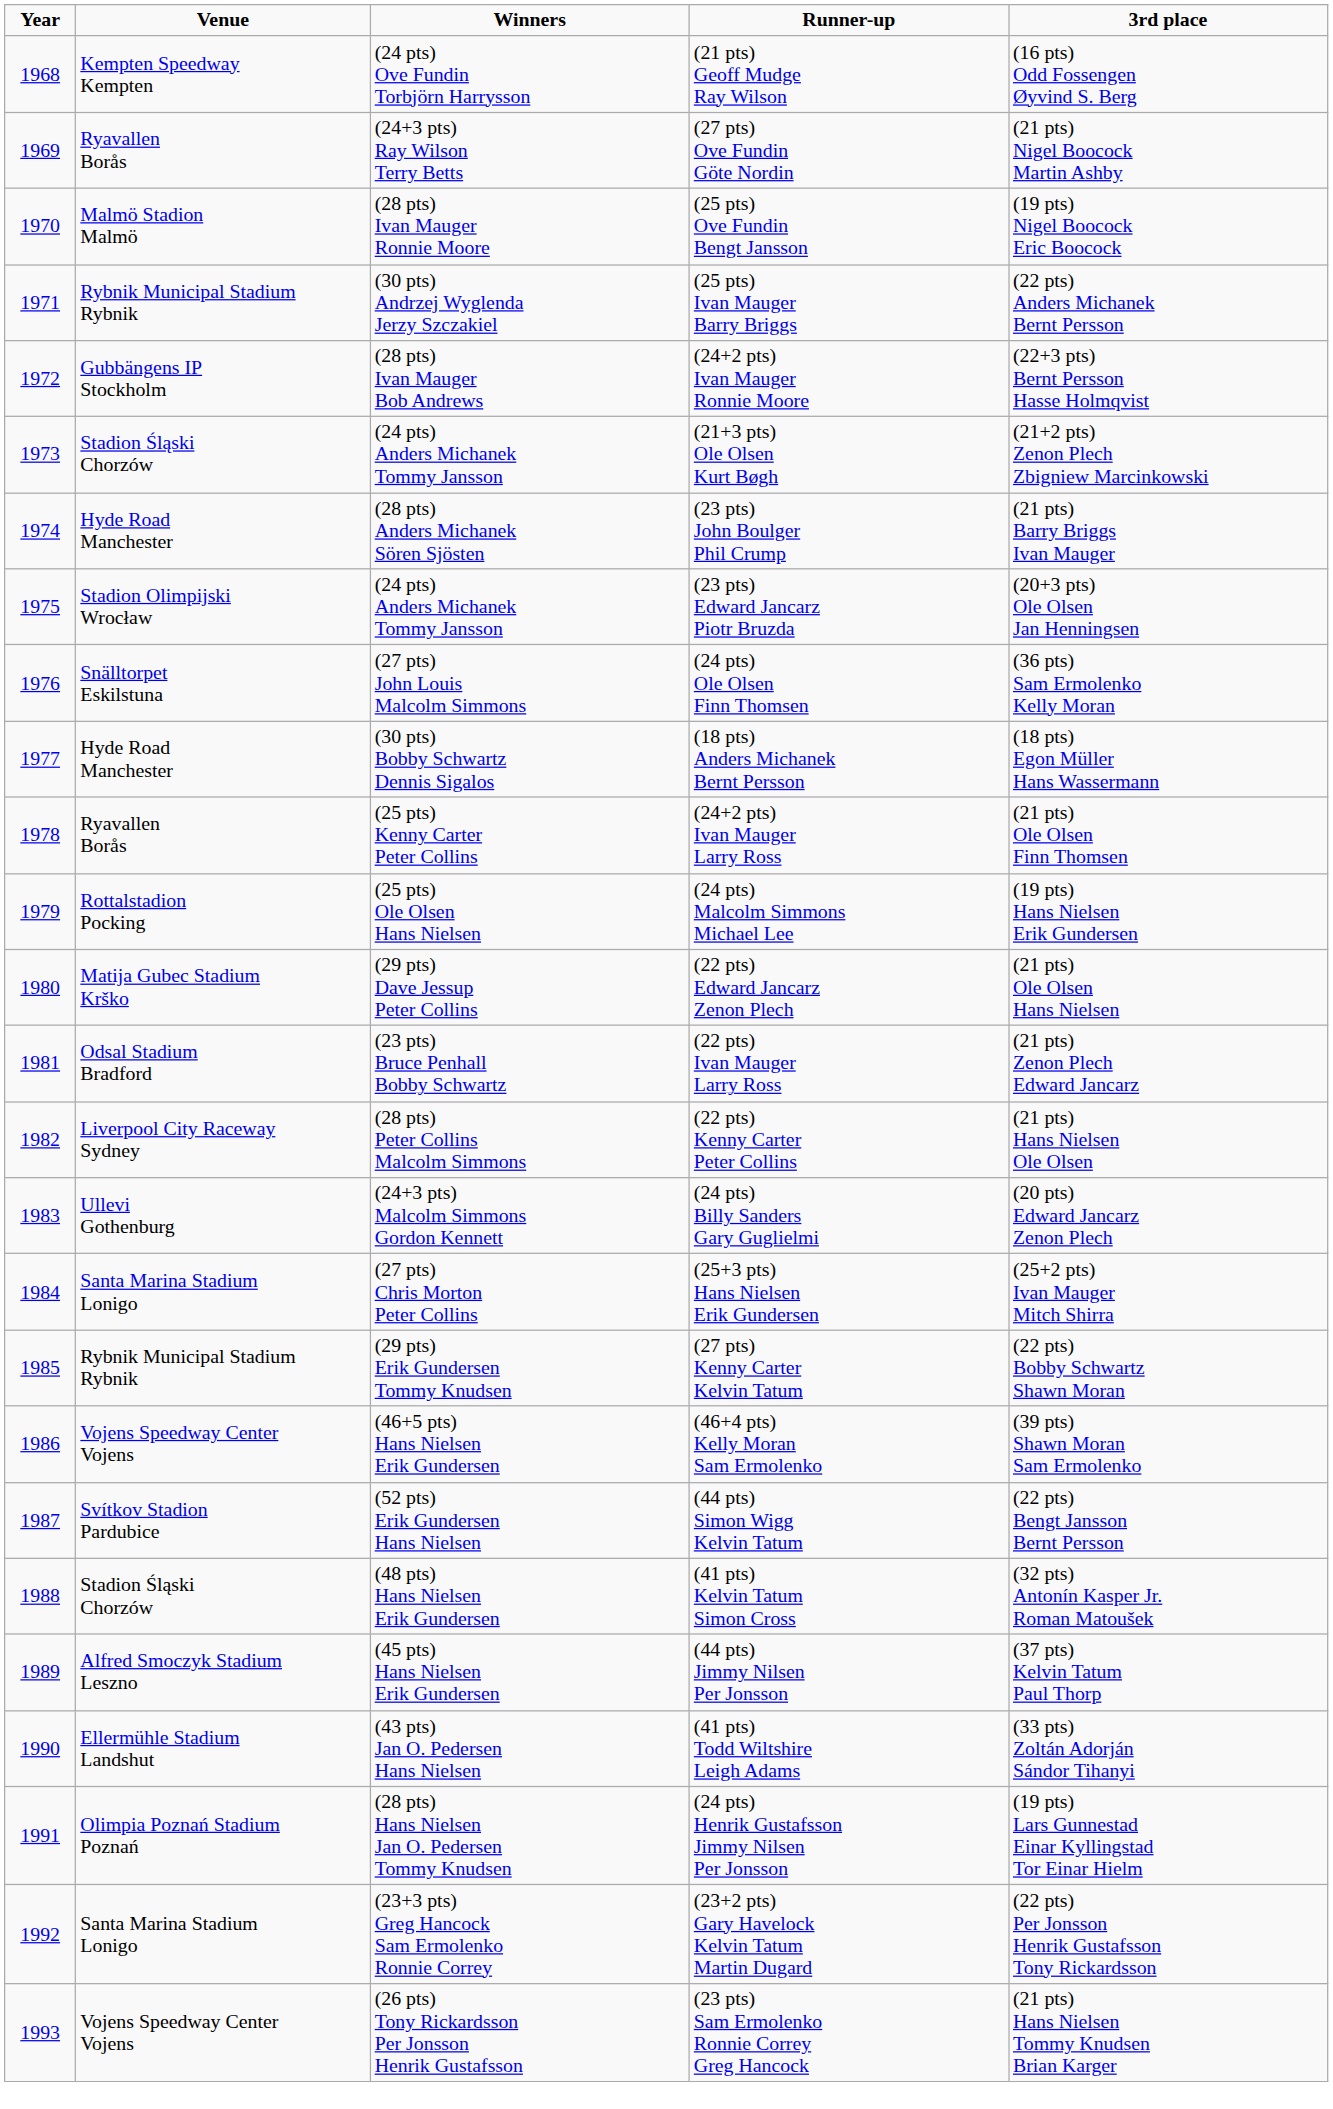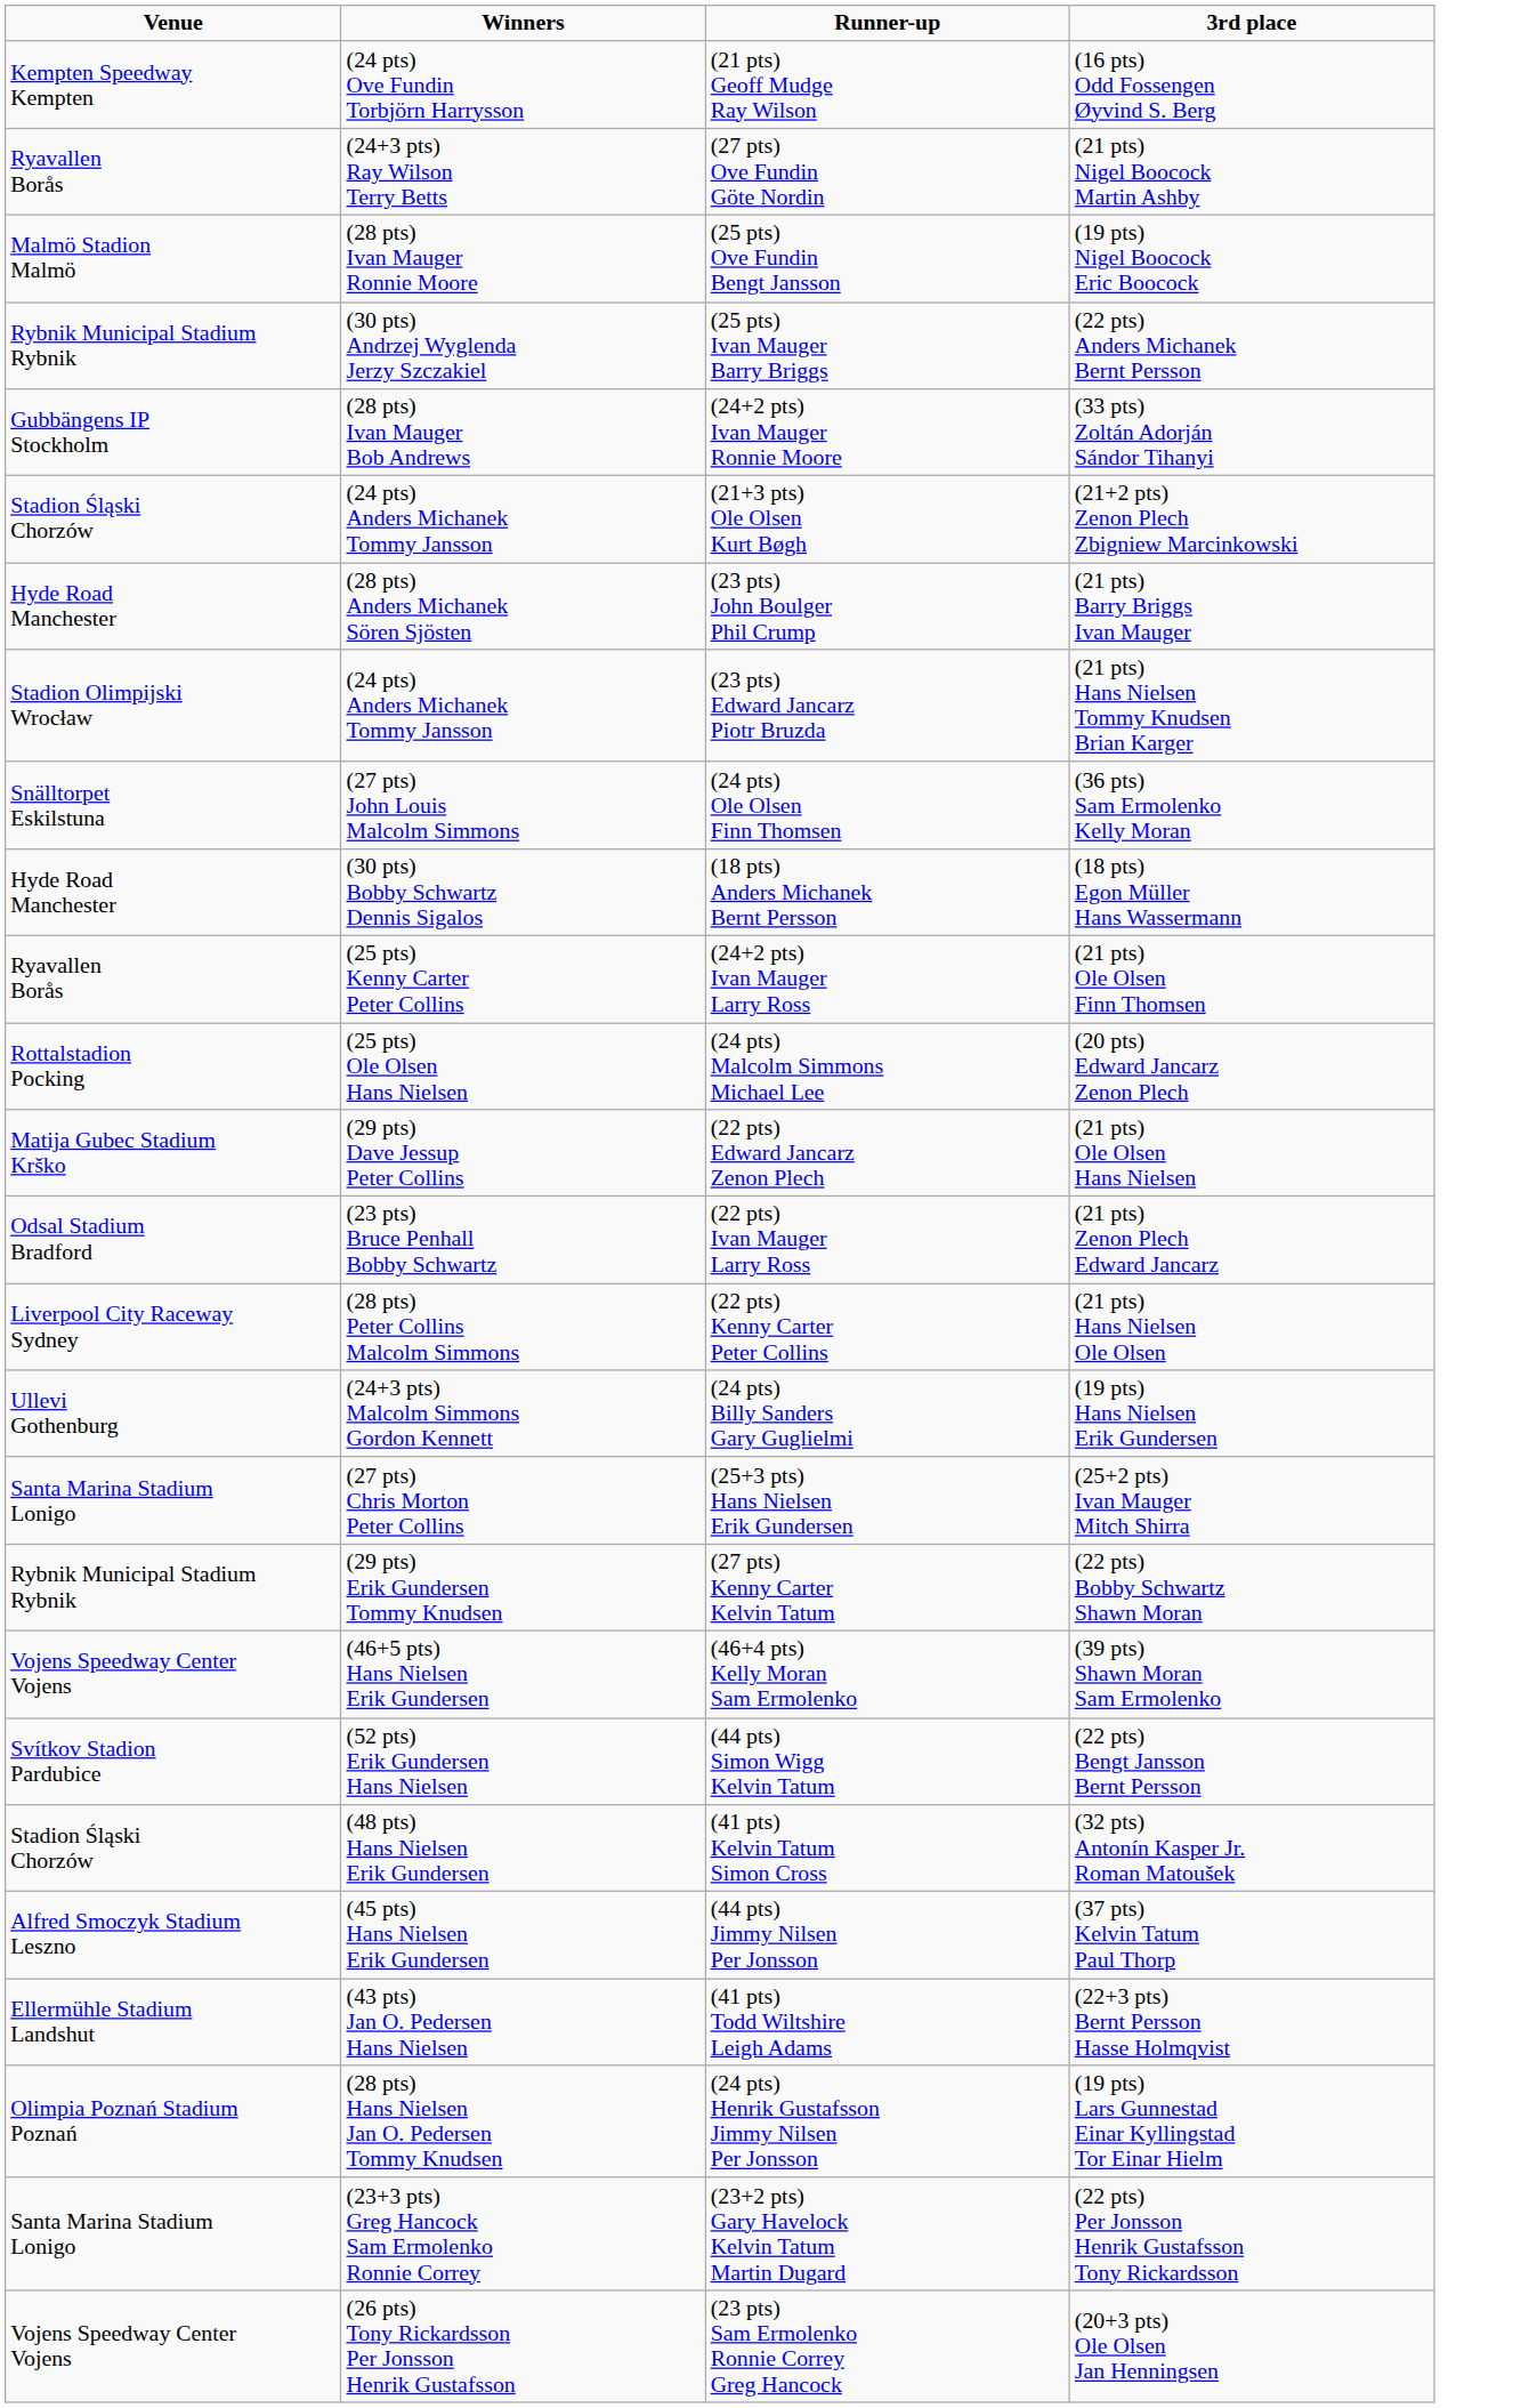- column: Year | 1968 | 1969 | 1970 | 1971 | 1972 | 1973 | 1974 | 1975 | 1976 | 1977 | 1978 | 1979 | 1980 | 1981 | 1982 | 1983 | 1984 | 1985 | 1986 | 1987 | 1988 | 1989 | 1990 | 1991 | 1992 | 1993
(24+2 pts) Ivan Mauger Ronnie Moore | 3rd place: (22+3 pts) Bernt Persson Hasse Holmqvist -> (33 pts) Zoltán Adorján Sándor Tihanyi
(23 pts) Edward Jancarz Piotr Bruzda | 3rd place: (20+3 pts) Ole Olsen Jan Henningsen -> (21 pts) Hans Nielsen Tommy Knudsen Brian Karger
(24 pts) Malcolm Simmons Michael Lee | 3rd place: (19 pts) Hans Nielsen Erik Gundersen -> (20 pts) Edward Jancarz Zenon Plech
(24 pts) Billy Sanders Gary Guglielmi | 3rd place: (20 pts) Edward Jancarz Zenon Plech -> (19 pts) Hans Nielsen Erik Gundersen
(41 pts) Todd Wiltshire Leigh Adams | 3rd place: (33 pts) Zoltán Adorján Sándor Tihanyi -> (22+3 pts) Bernt Persson Hasse Holmqvist
(23 pts) Sam Ermolenko Ronnie Correy Greg Hancock | 3rd place: (21 pts) Hans Nielsen Tommy Knudsen Brian Karger -> (20+3 pts) Ole Olsen Jan Henningsen
